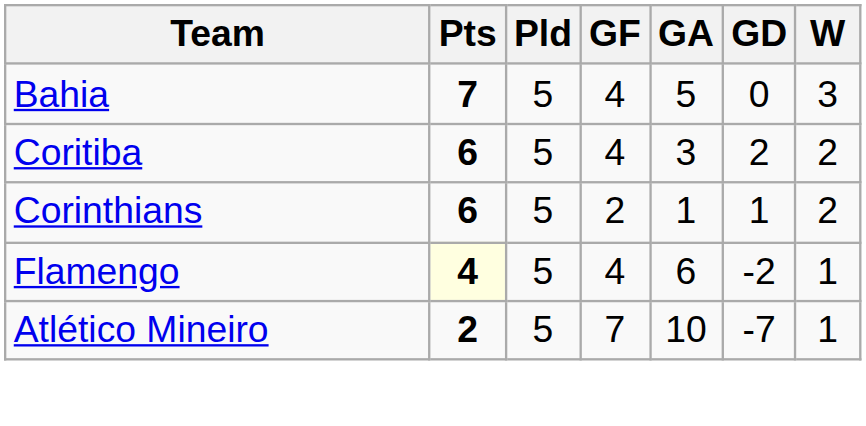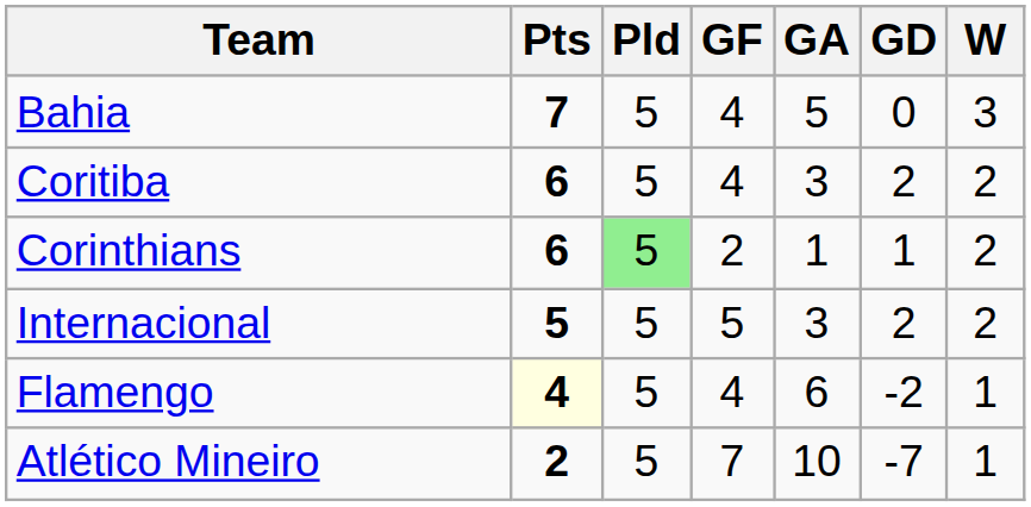Corinthians | Pld: no background -> lightgreen background
+ row: Internacional | 5 | 5 | 5 | 3 | 2 | 2
